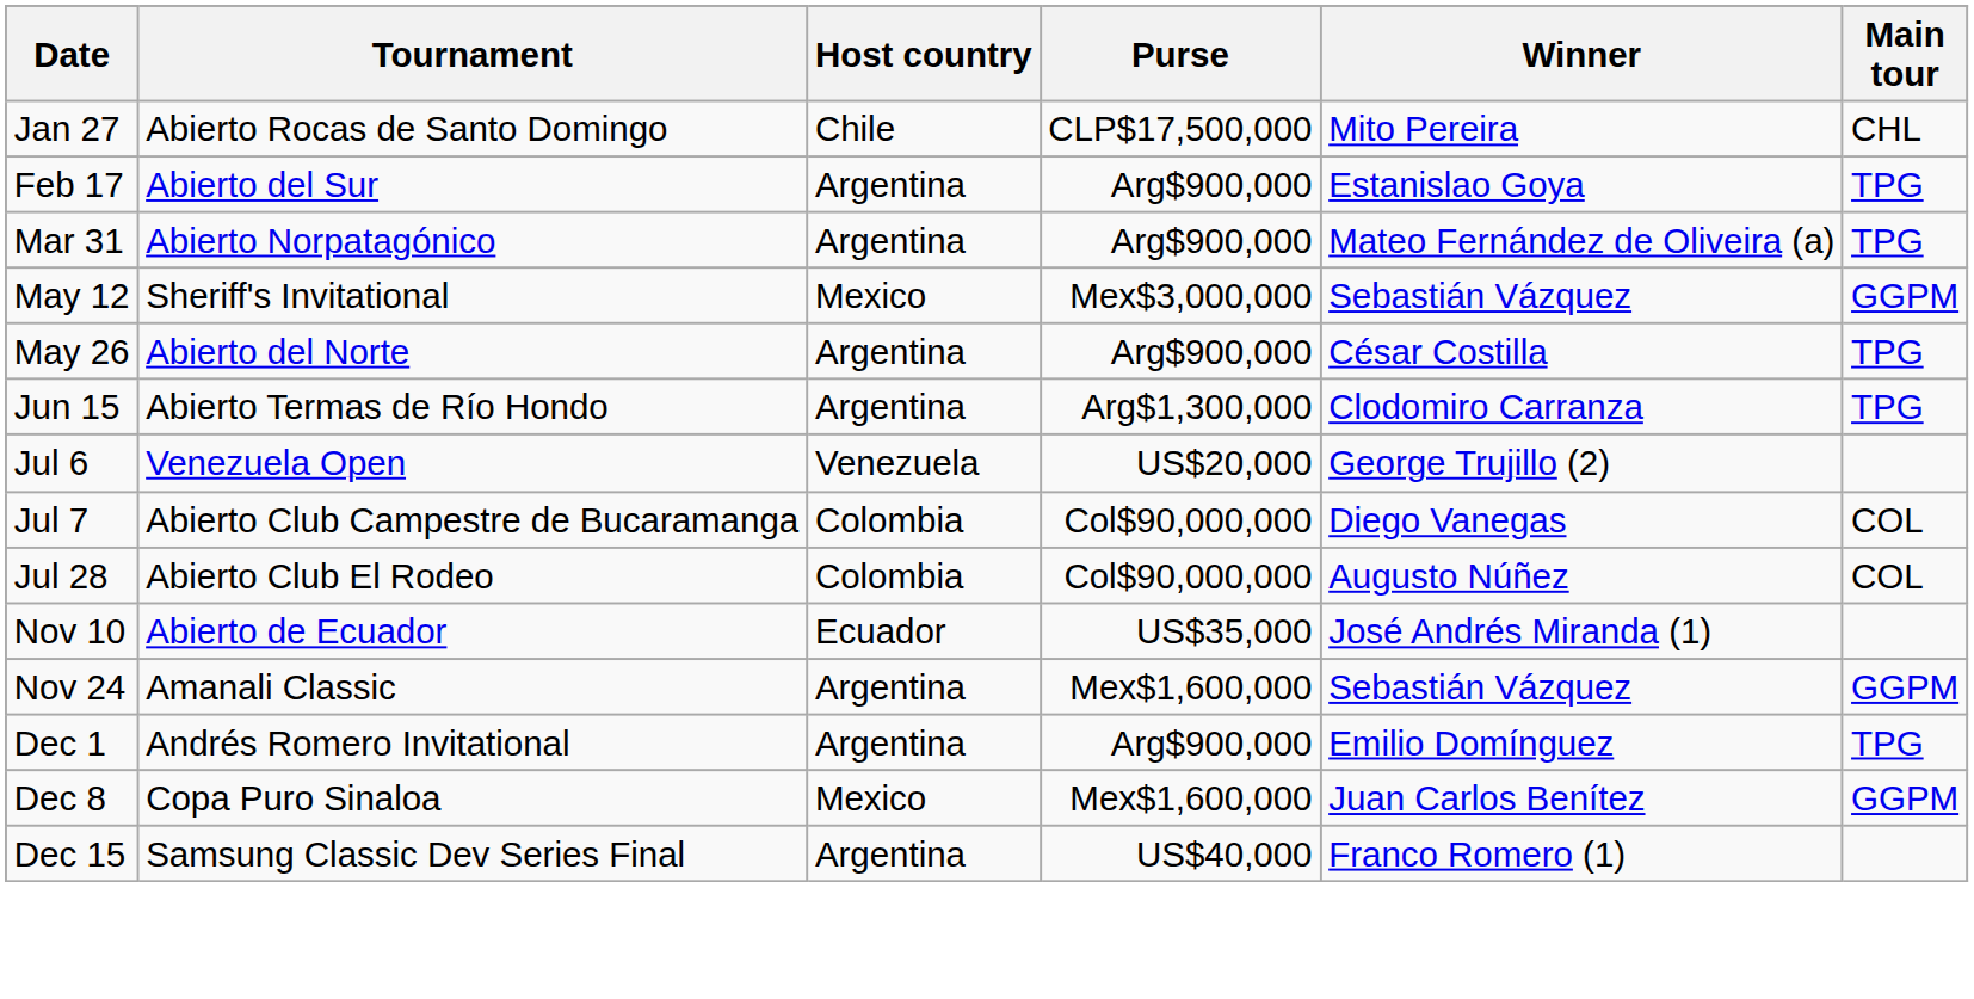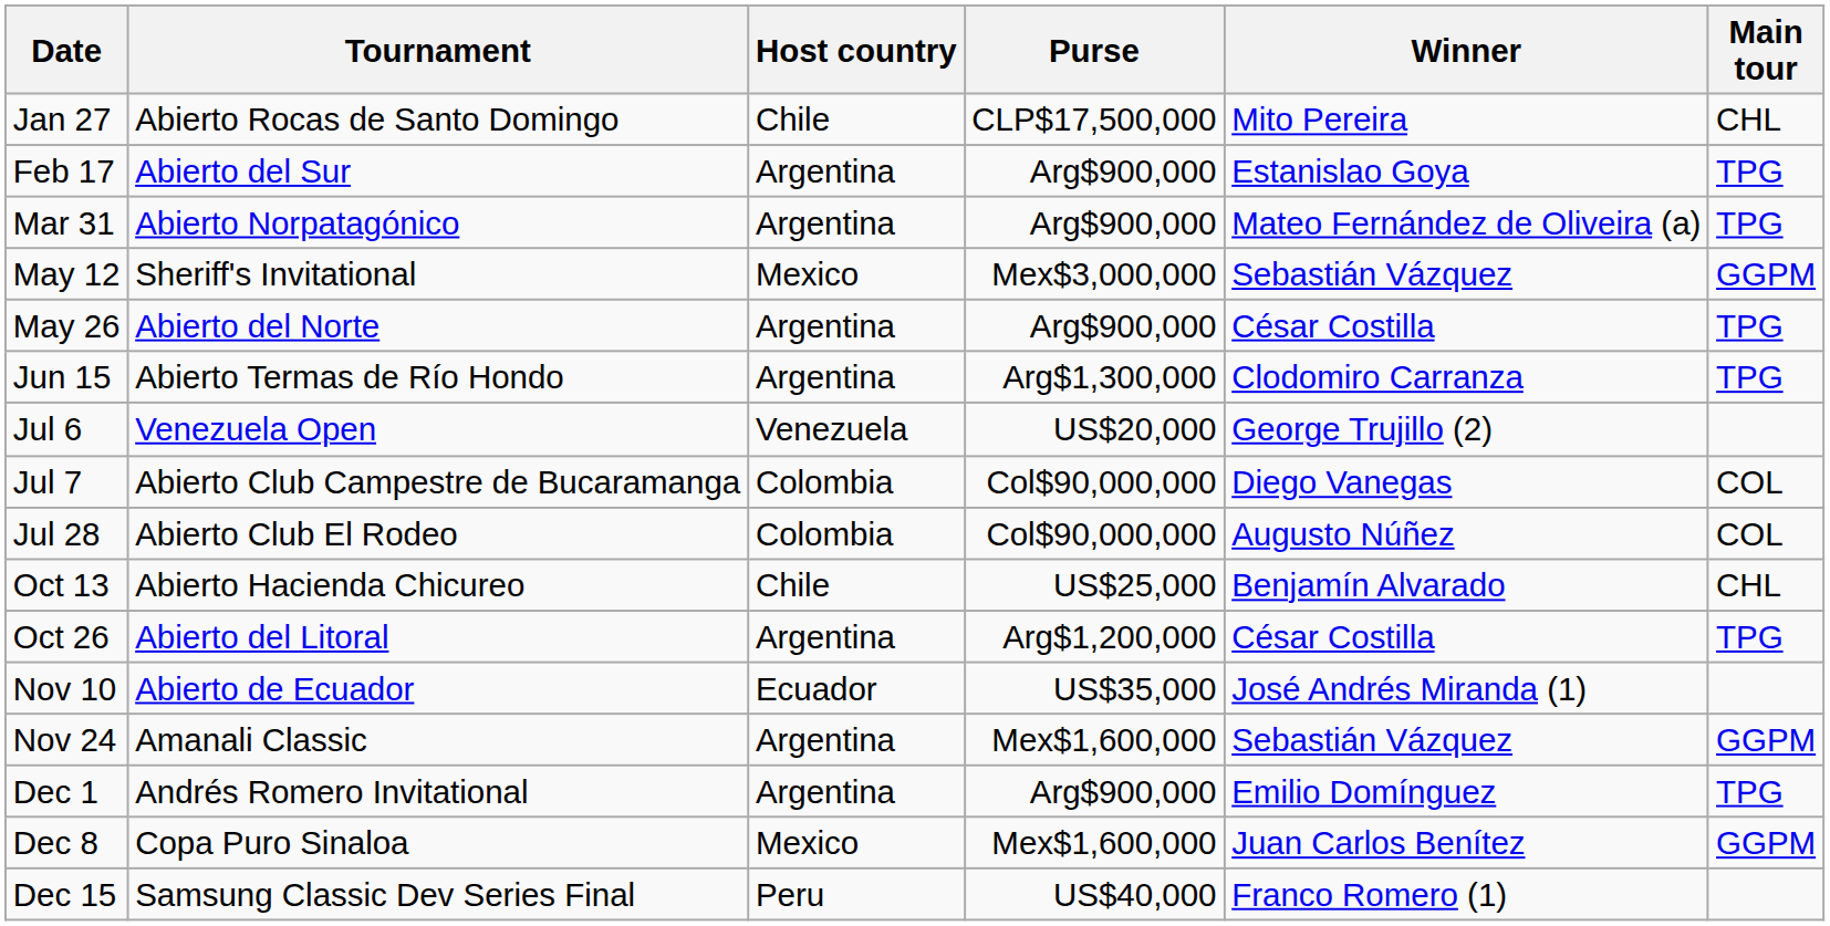+ row: Oct 13 | Abierto Hacienda Chicureo | Chile | US$25,000 | Benjamín Alvarado | CHL
+ row: Oct 26 | Abierto del Litoral | Argentina | Arg$1,200,000 | César Costilla | TPG
Dec 15 | Host country: Argentina -> Peru
